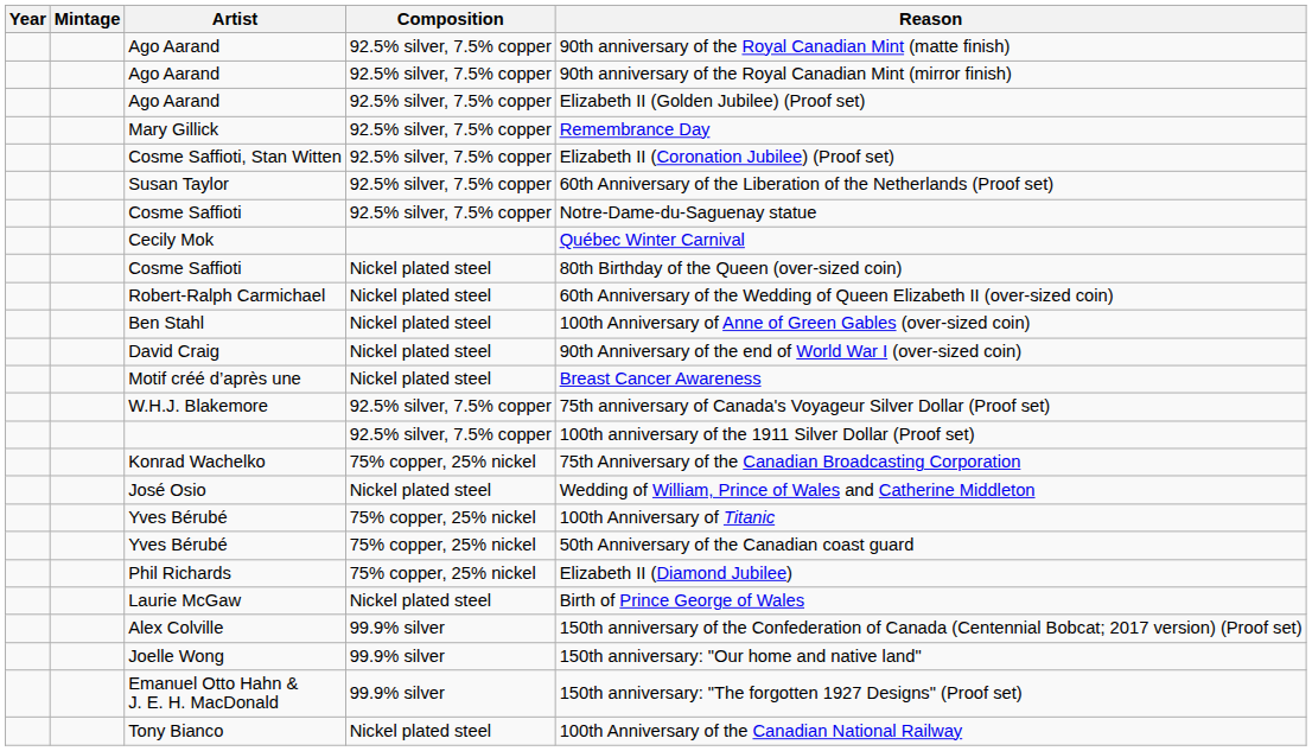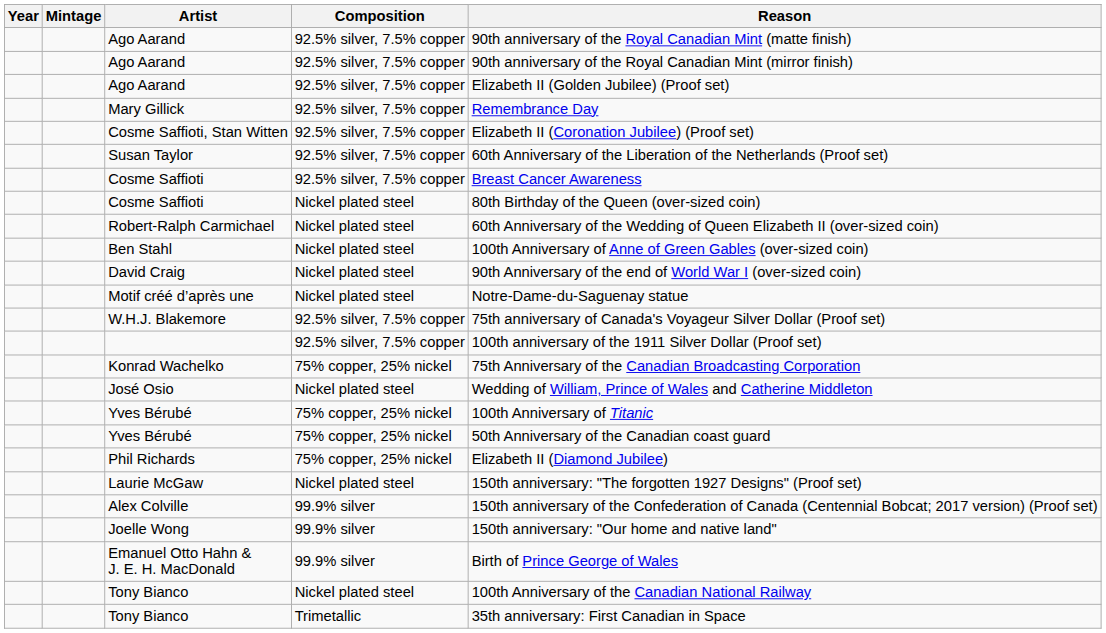Cosme Saffioti / 92.5% silver, 7.5% copper | Reason: Notre-Dame-du-Saguenay statue -> Breast Cancer Awareness
- row: Cecily Mok | Québec Winter Carnival
Motif créé d’après une | Reason: Breast Cancer Awareness -> Notre-Dame-du-Saguenay statue
Laurie McGaw | Reason: Birth of Prince George of Wales -> 150th anniversary: "The forgotten 1927 Designs" (Proof set)
Emanuel Otto Hahn & J. E. H. MacDonald | Reason: 150th anniversary: "The forgotten 1927 Designs" (Proof set) -> Birth of Prince George of Wales
+ row: Tony Bianco | Trimetallic | 35th anniversary: First Canadian in Space
